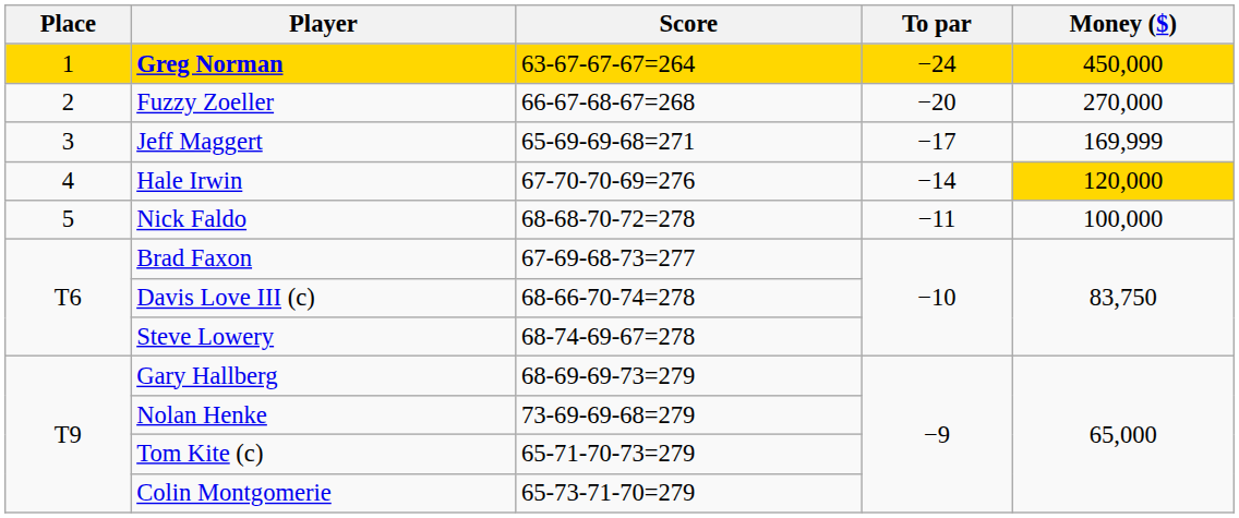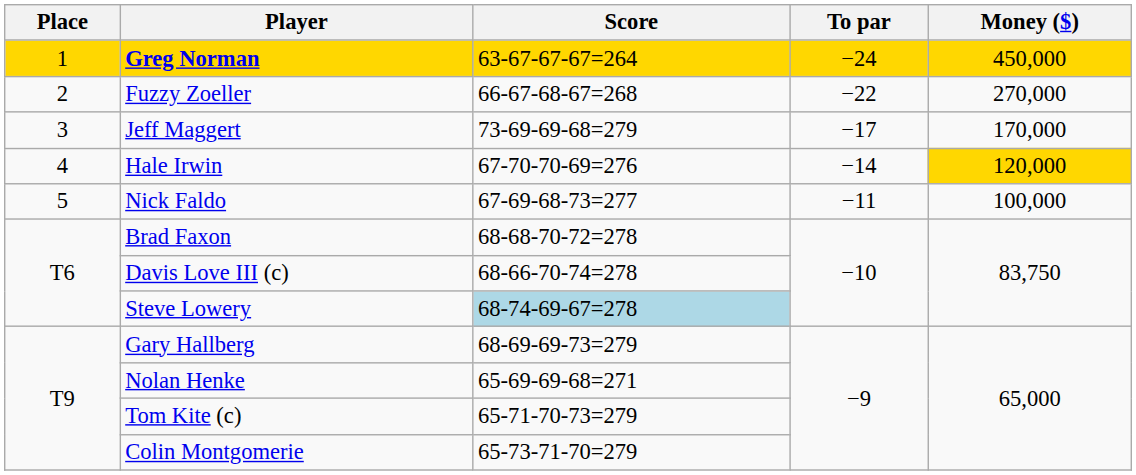Fuzzy Zoeller | To par: −20 -> −22
Jeff Maggert | Score: 65-69-69-68=271 -> 73-69-69-68=279
Jeff Maggert | Money ($): 169,999 -> 170,000
Nick Faldo | Score: 68-68-70-72=278 -> 67-69-68-73=277
Brad Faxon | Score: 67-69-68-73=277 -> 68-68-70-72=278
Steve Lowery | Score: no background -> lightblue background
Nolan Henke | Score: 73-69-69-68=279 -> 65-69-69-68=271
